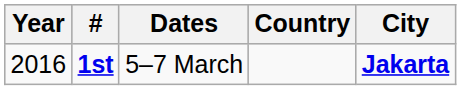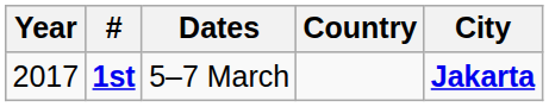1st | Year: 2016 -> 2017
